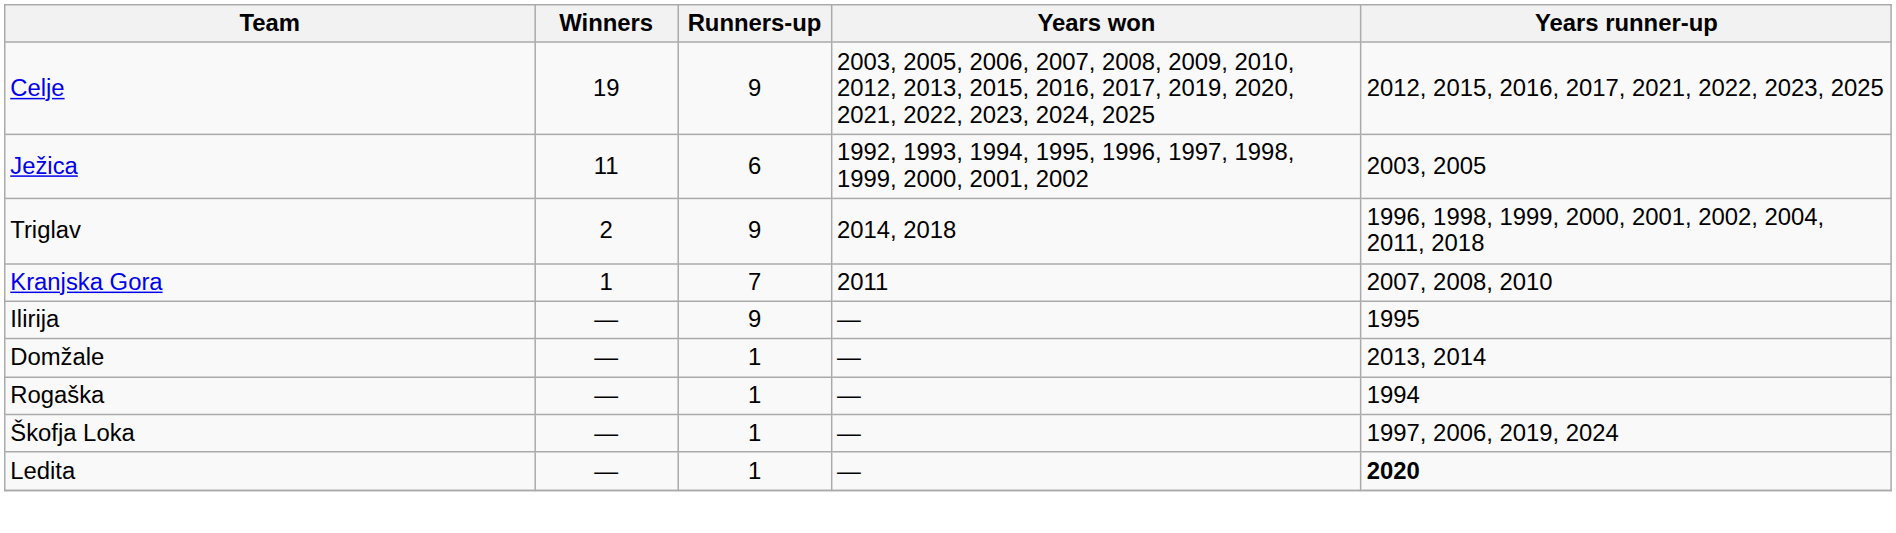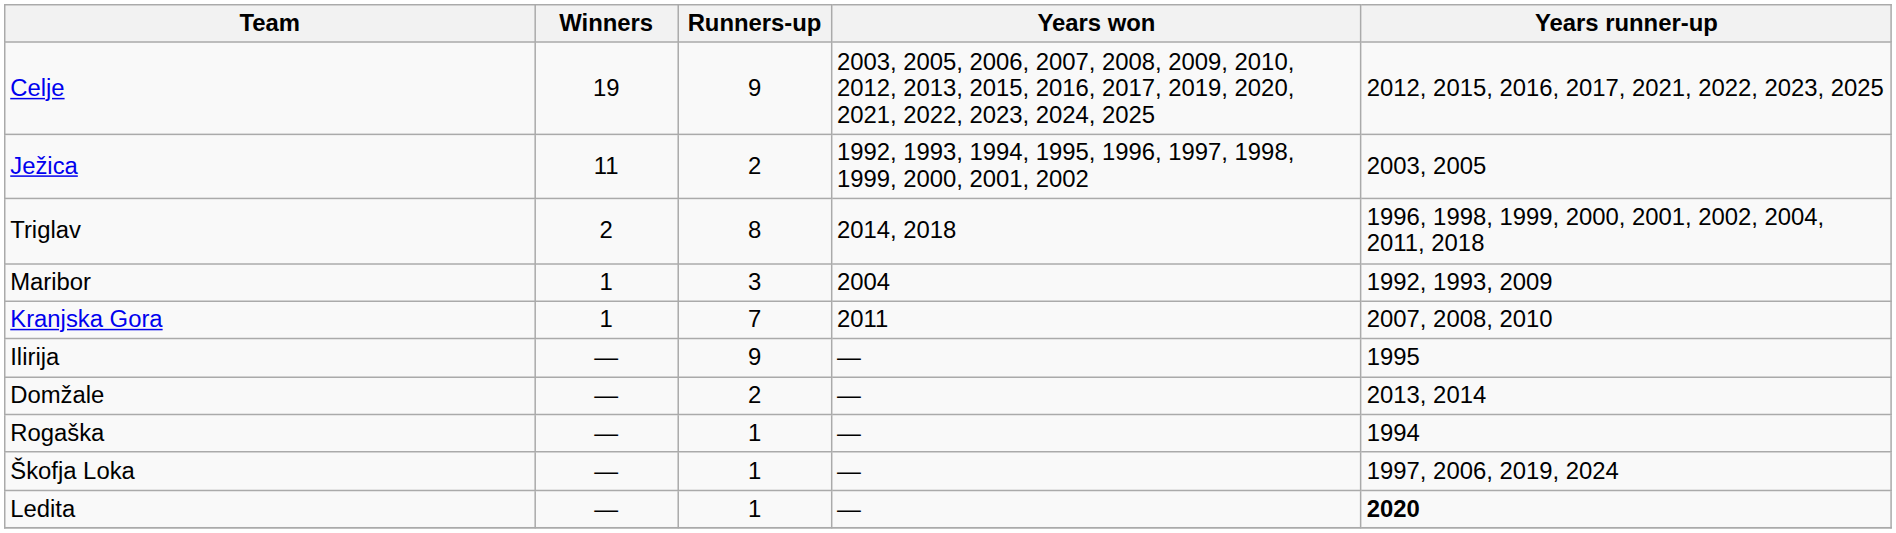Ježica | Runners-up: 6 -> 2
Triglav | Runners-up: 9 -> 8
+ row: Maribor | 1 | 3 | 2004 | 1992, 1993, 2009
Domžale | Runners-up: 1 -> 2
